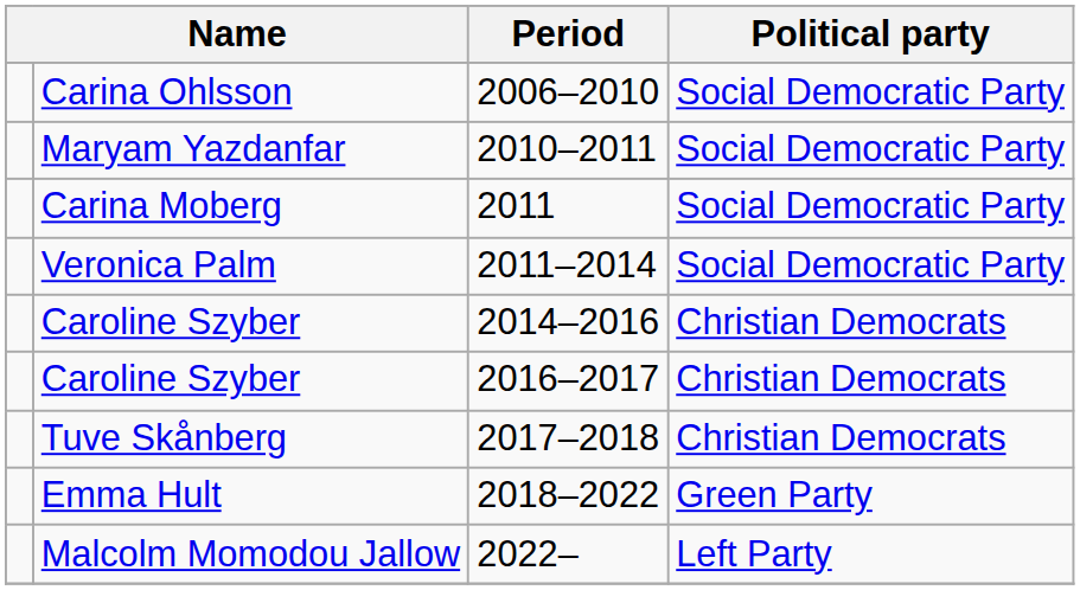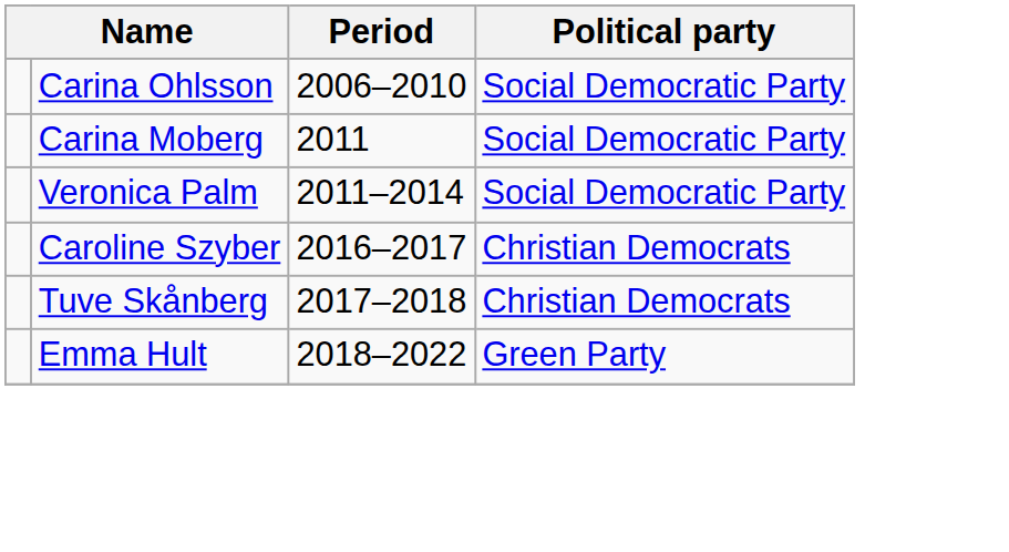- row: Maryam Yazdanfar | 2010–2011 | Social Democratic Party
- row: Caroline Szyber | 2014–2016 | Christian Democrats
- row: Malcolm Momodou Jallow | 2022– | Left Party
